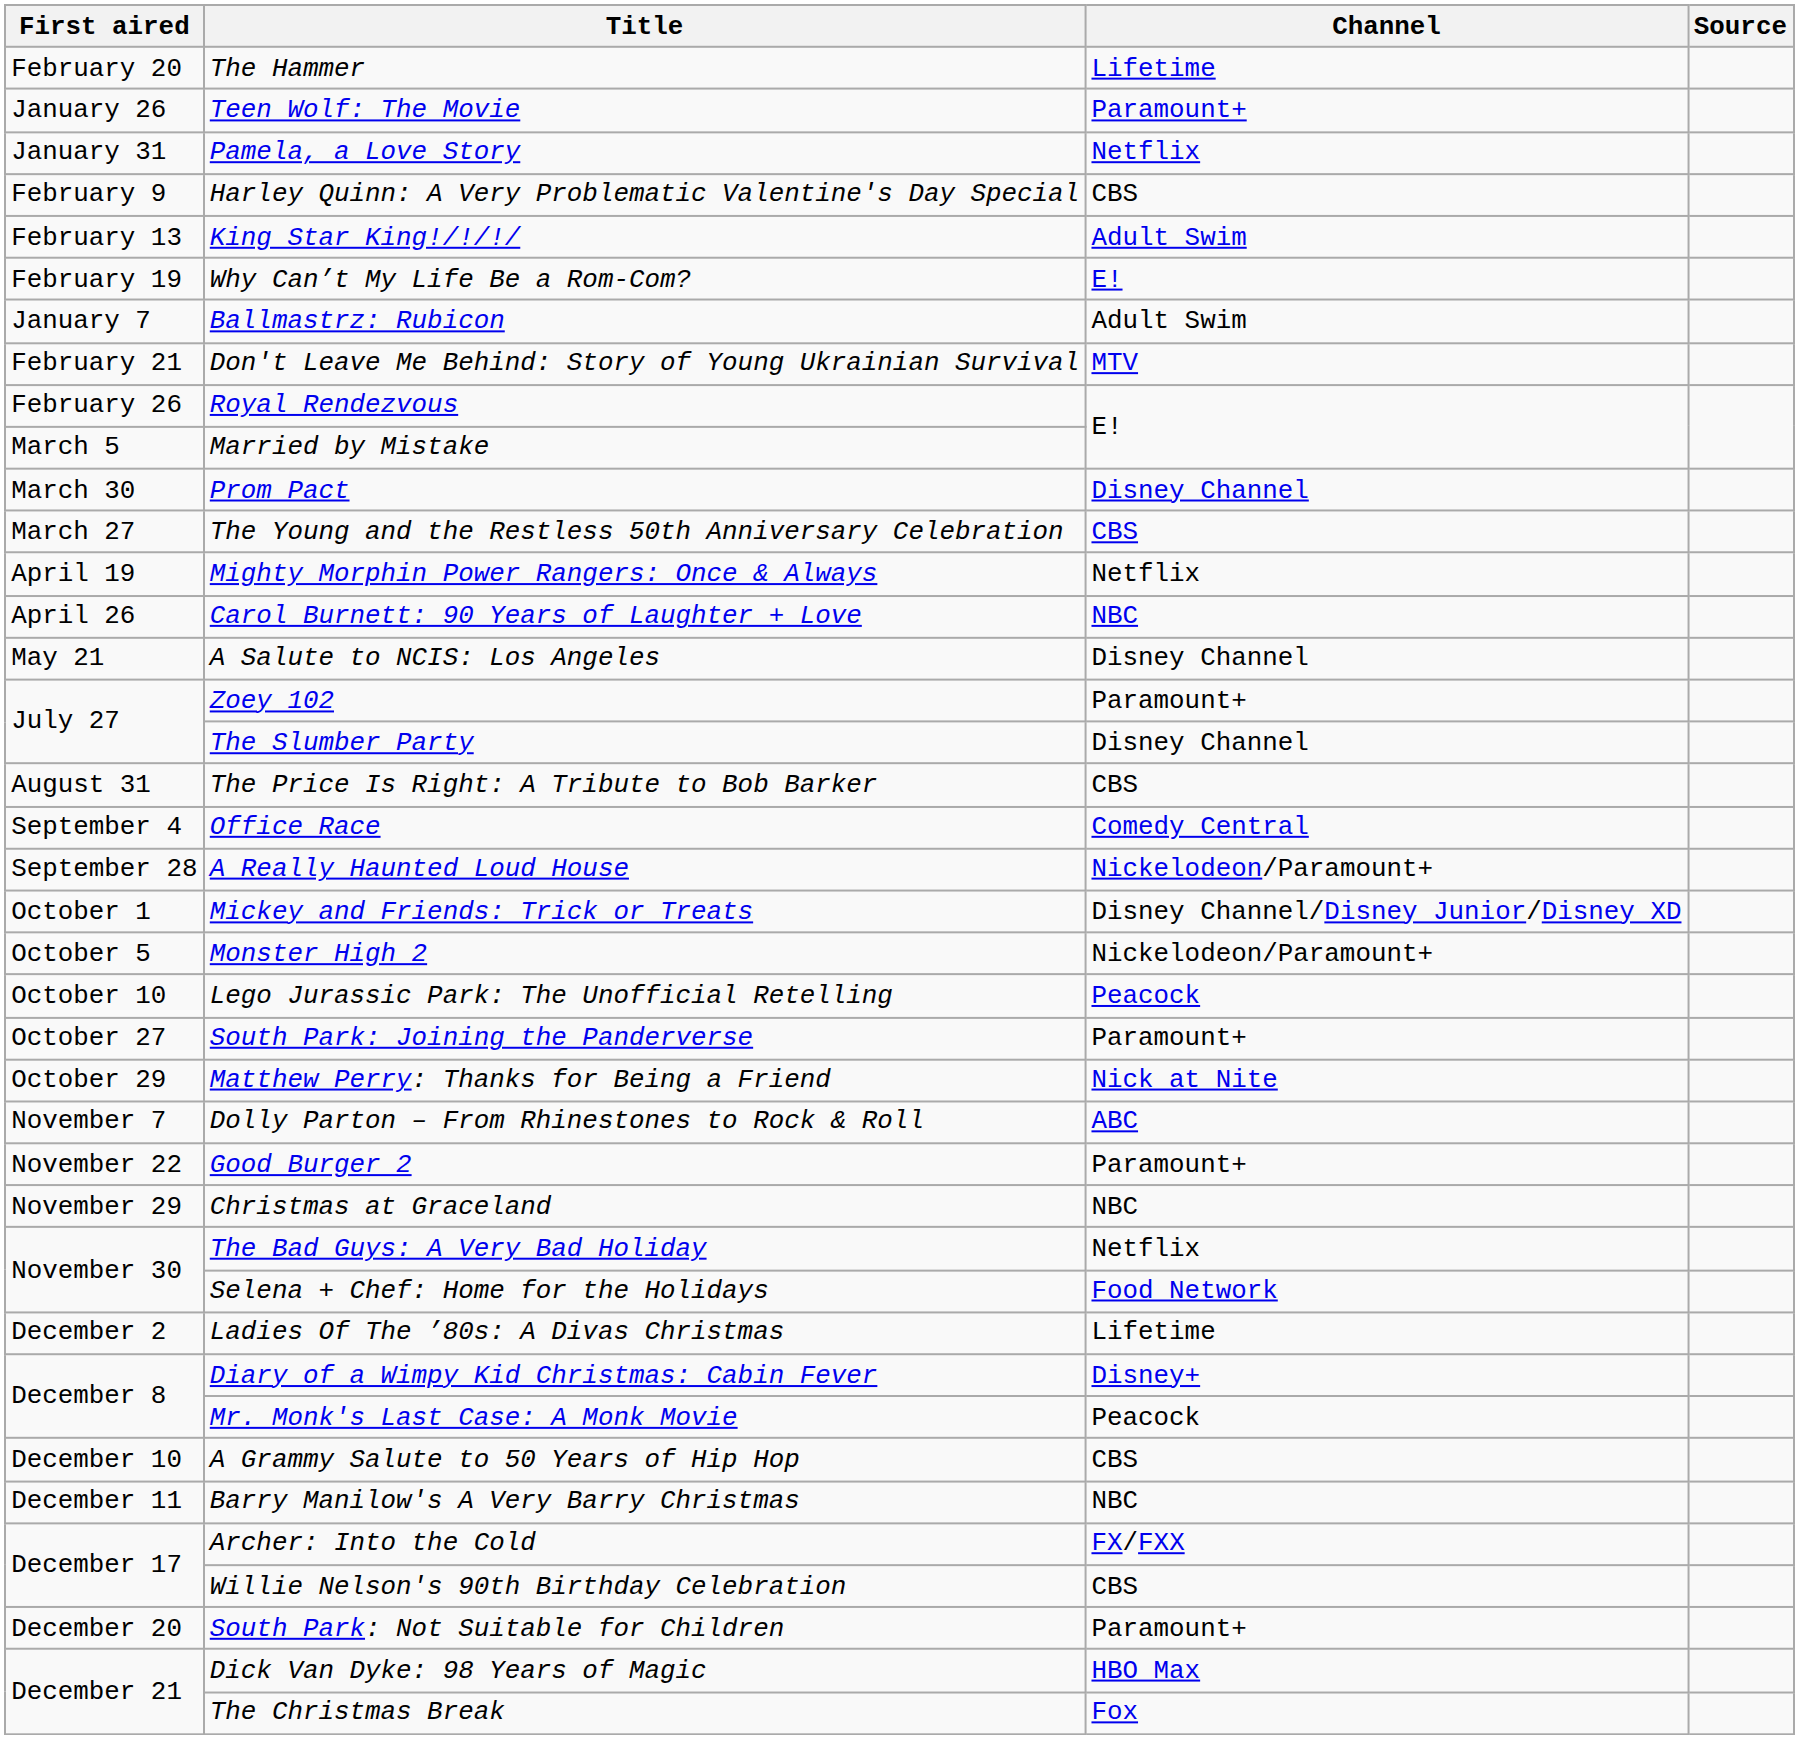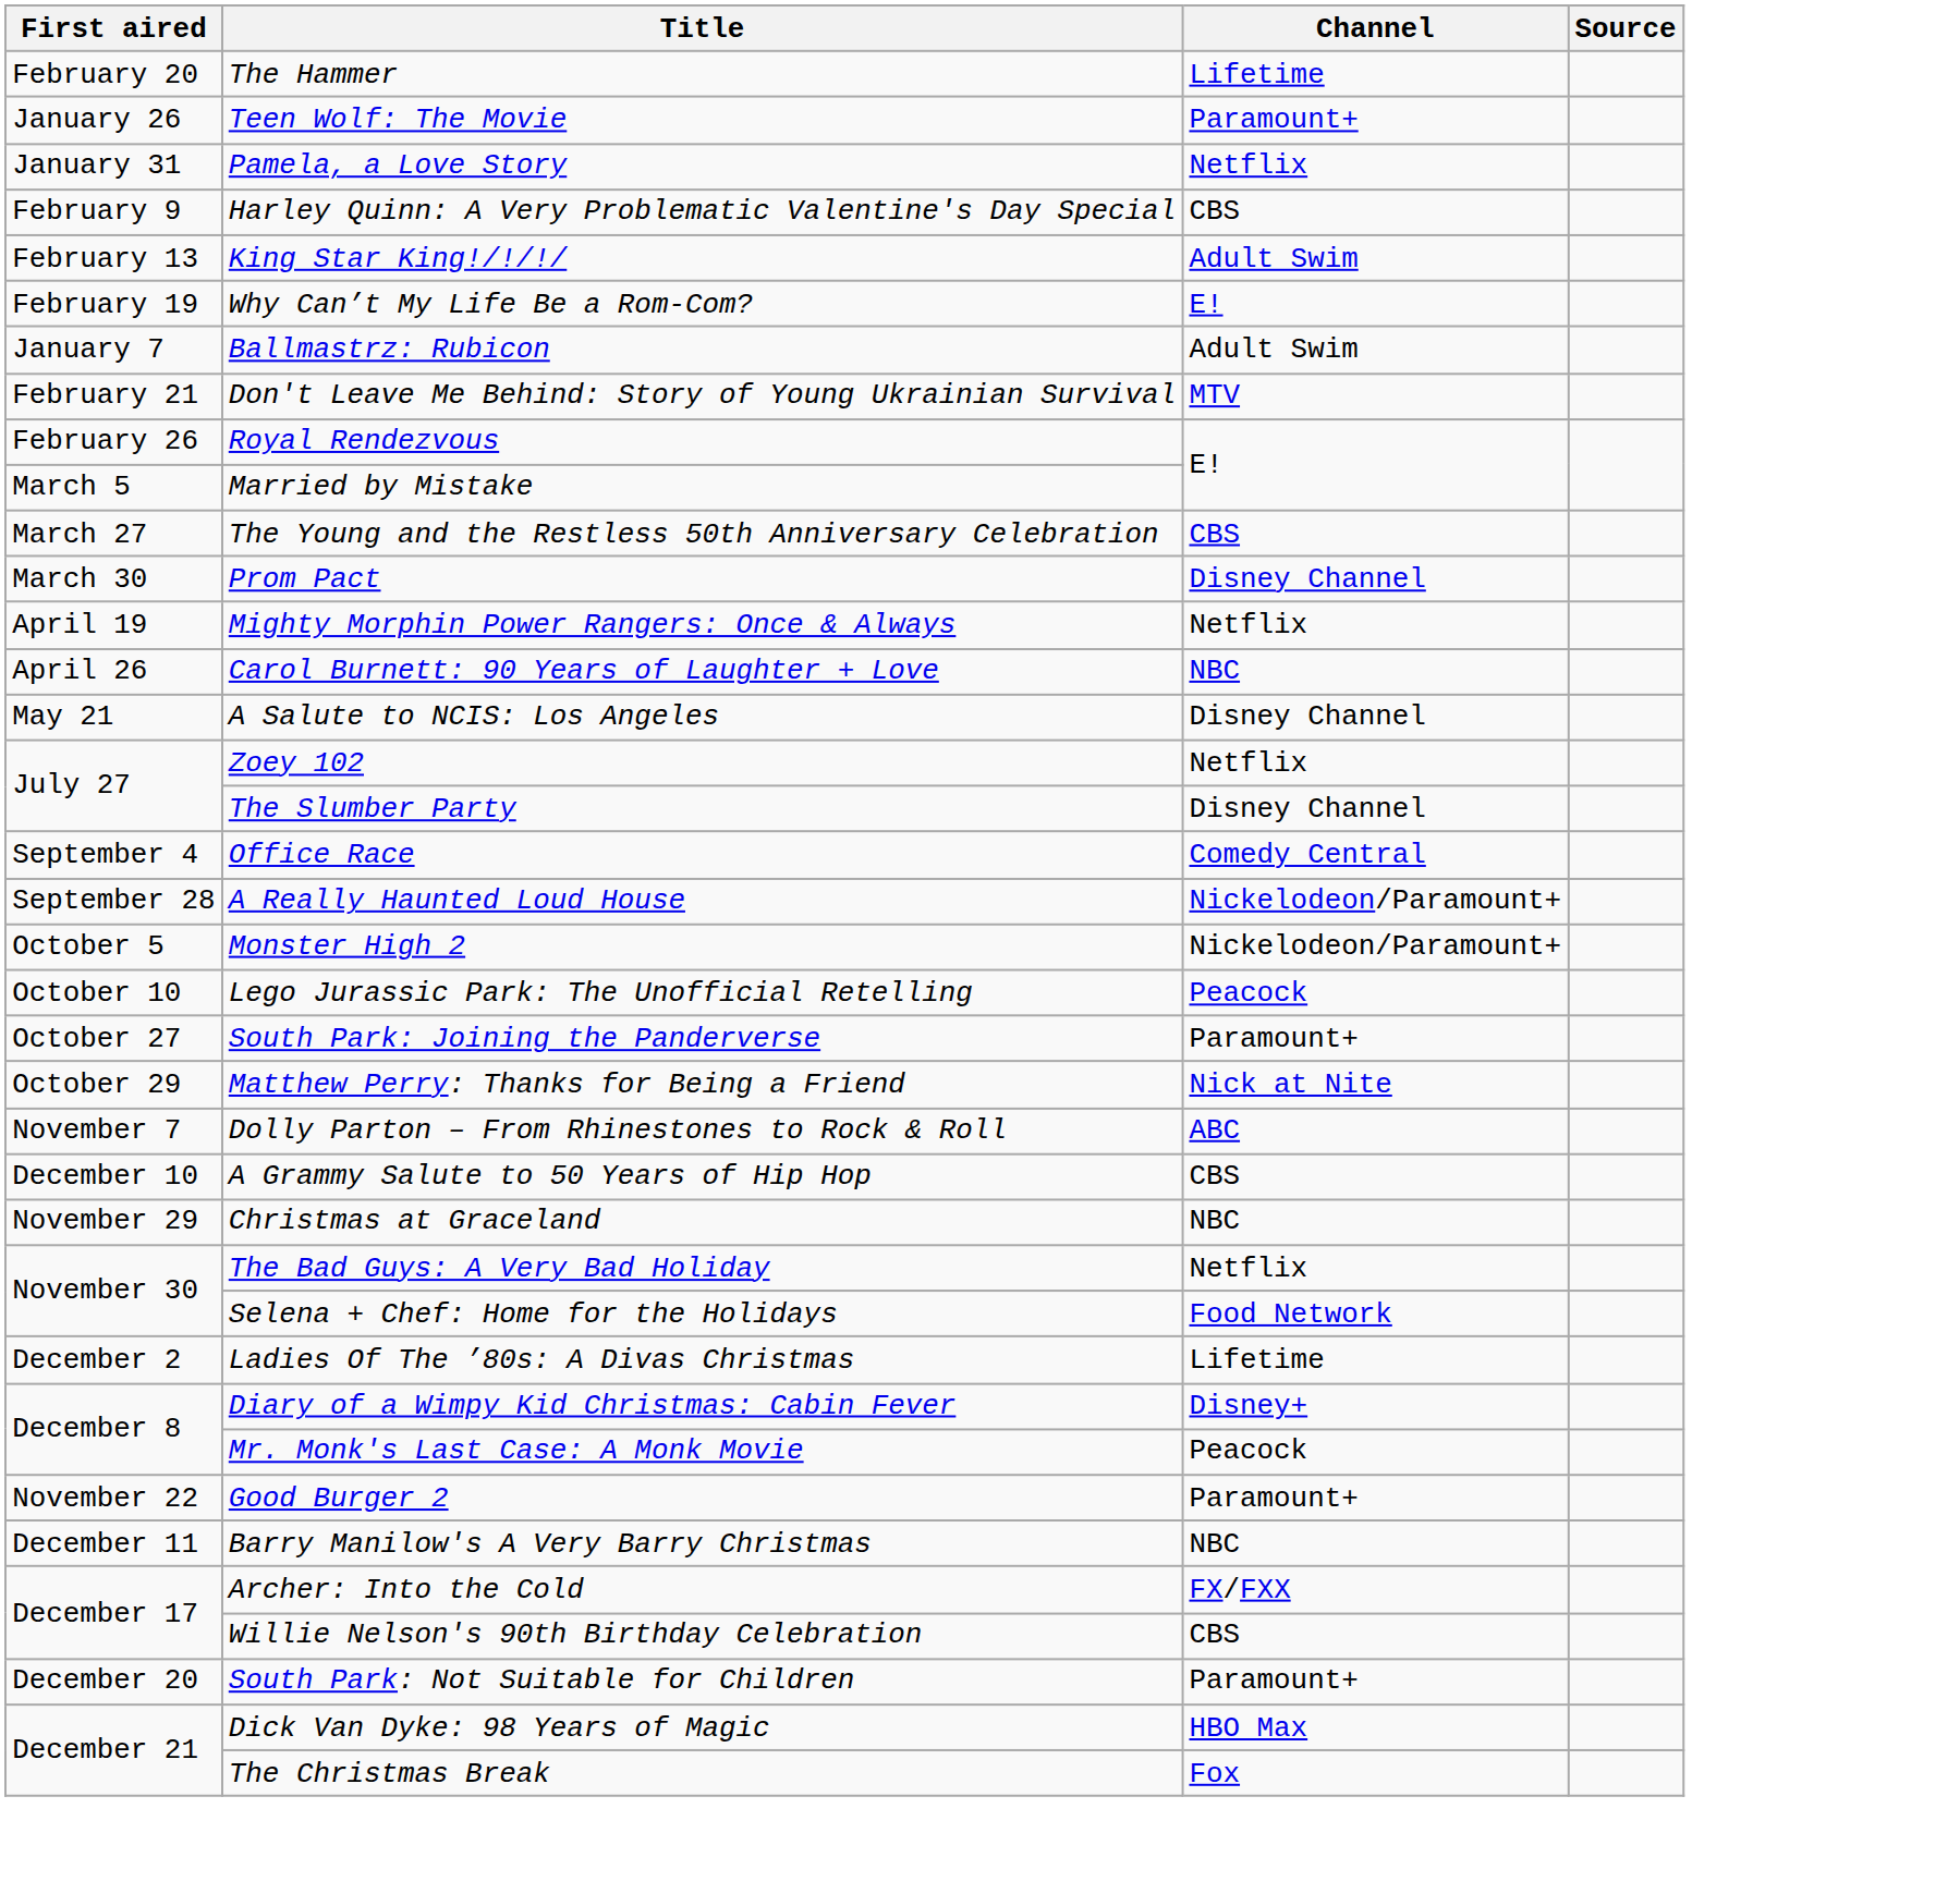rows swapped: The Young and the Restless 50th Anniversary Celebration <-> Prom Pact
Zoey 102 | Channel: Paramount+ -> Netflix
- row: August 31 | The Price Is Right: A Tribute to Bob Barker | CBS
- row: October 1 | Mickey and Friends: Trick or Treats | Disney Channel/Disney Junior/Disney XD
rows swapped: Good Burger 2 <-> A Grammy Salute to 50 Years of Hip Hop
